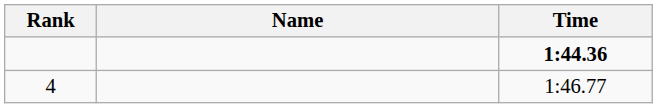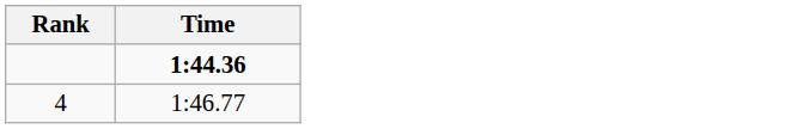- column: Name
